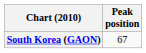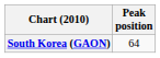South Korea (GAON) | Peak position: 67 -> 64
